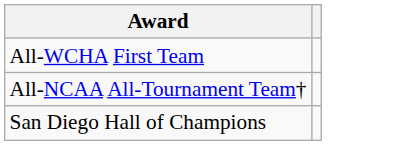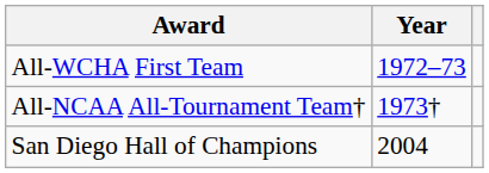+ column: Year | 1972–73 | 1973† | 2004
